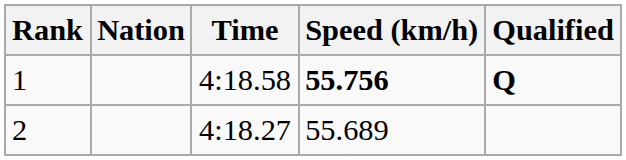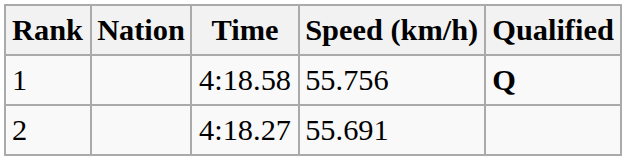1 | Speed (km/h): bold -> normal
2 | Speed (km/h): 55.689 -> 55.691
